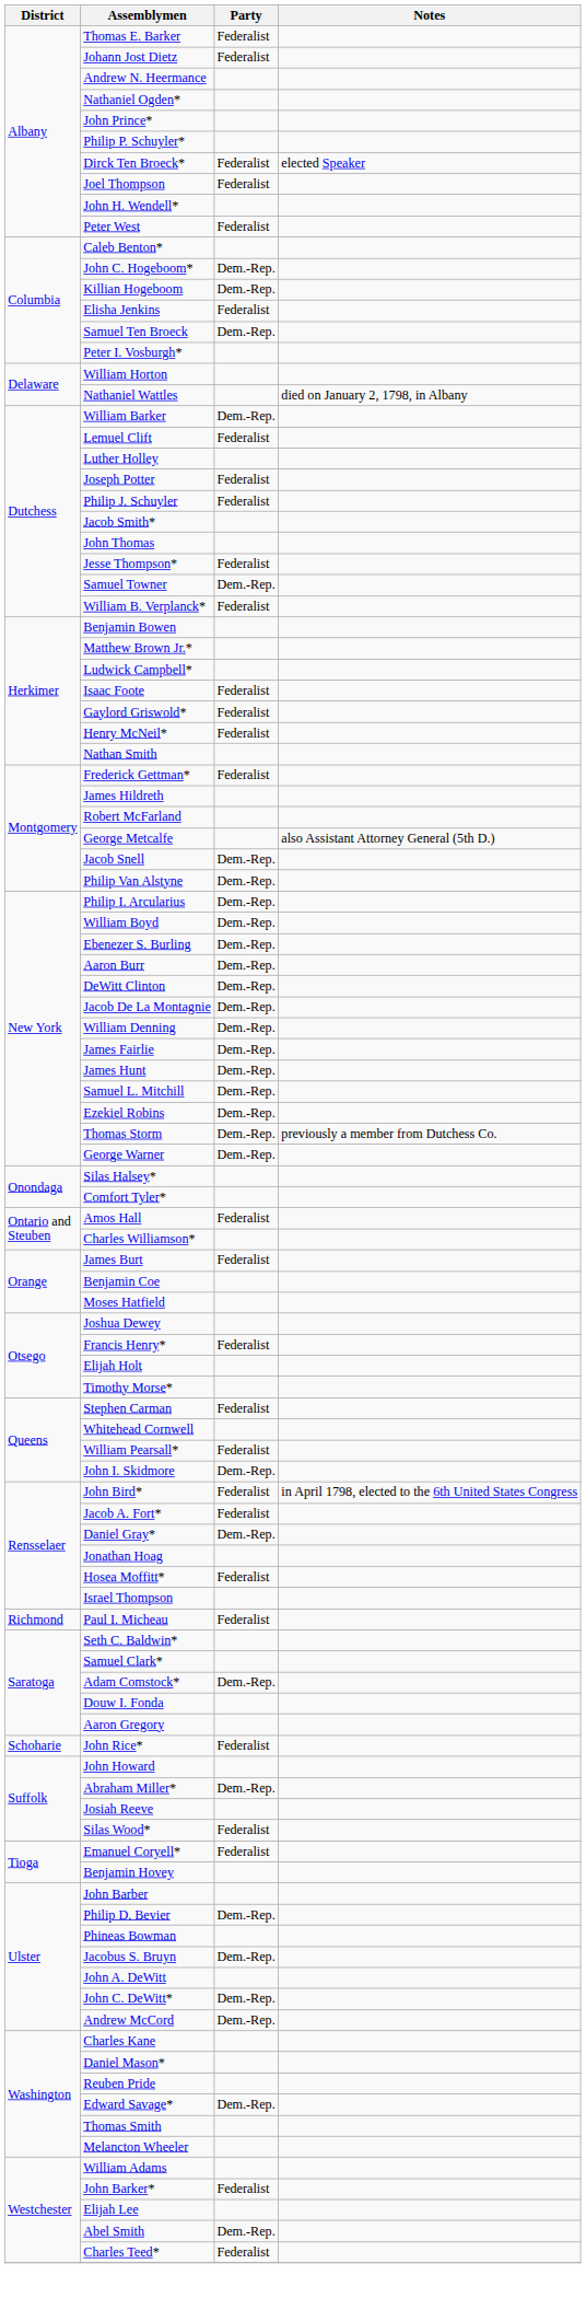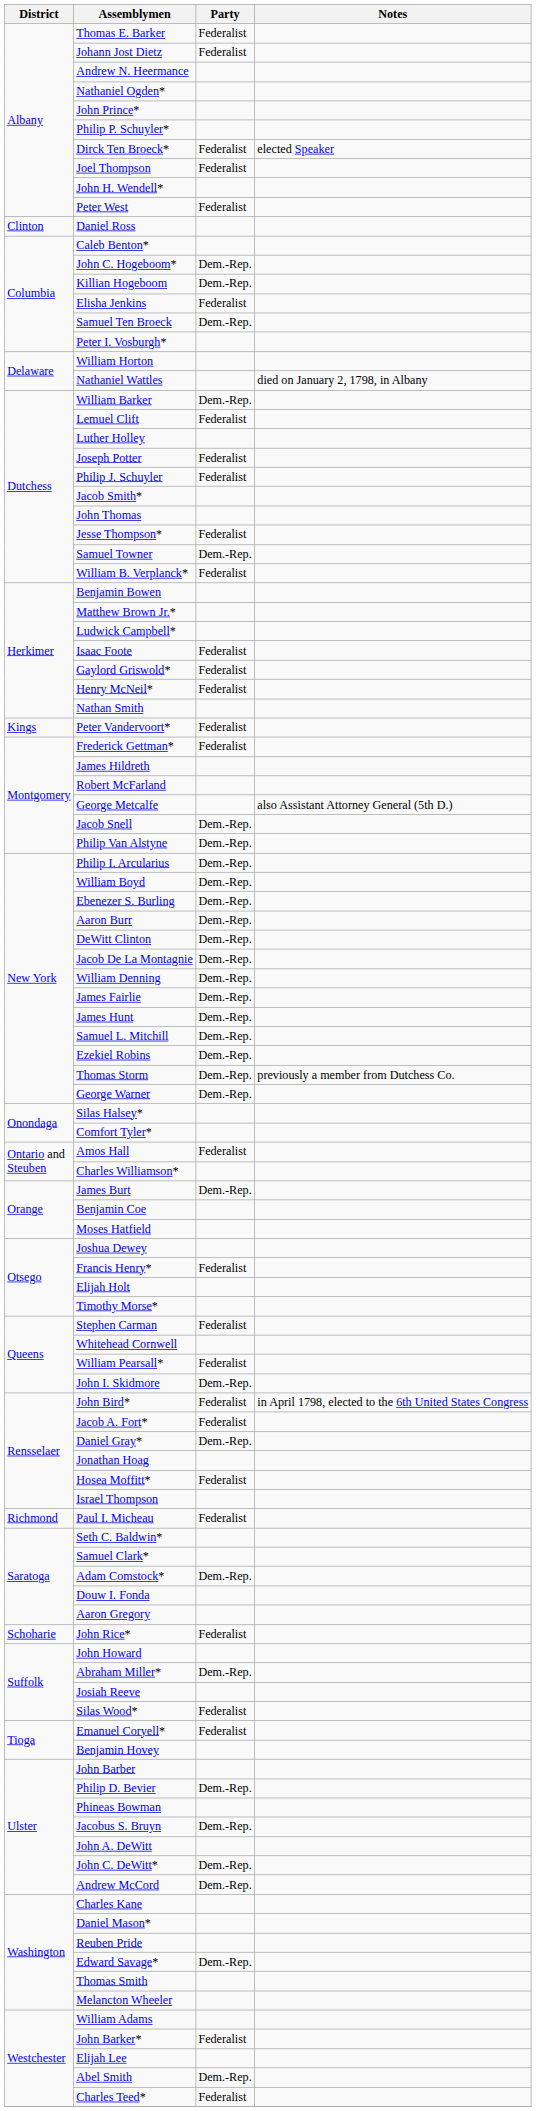+ row: Clinton | Daniel Ross
+ row: Kings | Peter Vandervoort* | Federalist
James Burt | Party: Federalist -> Dem.-Rep.
